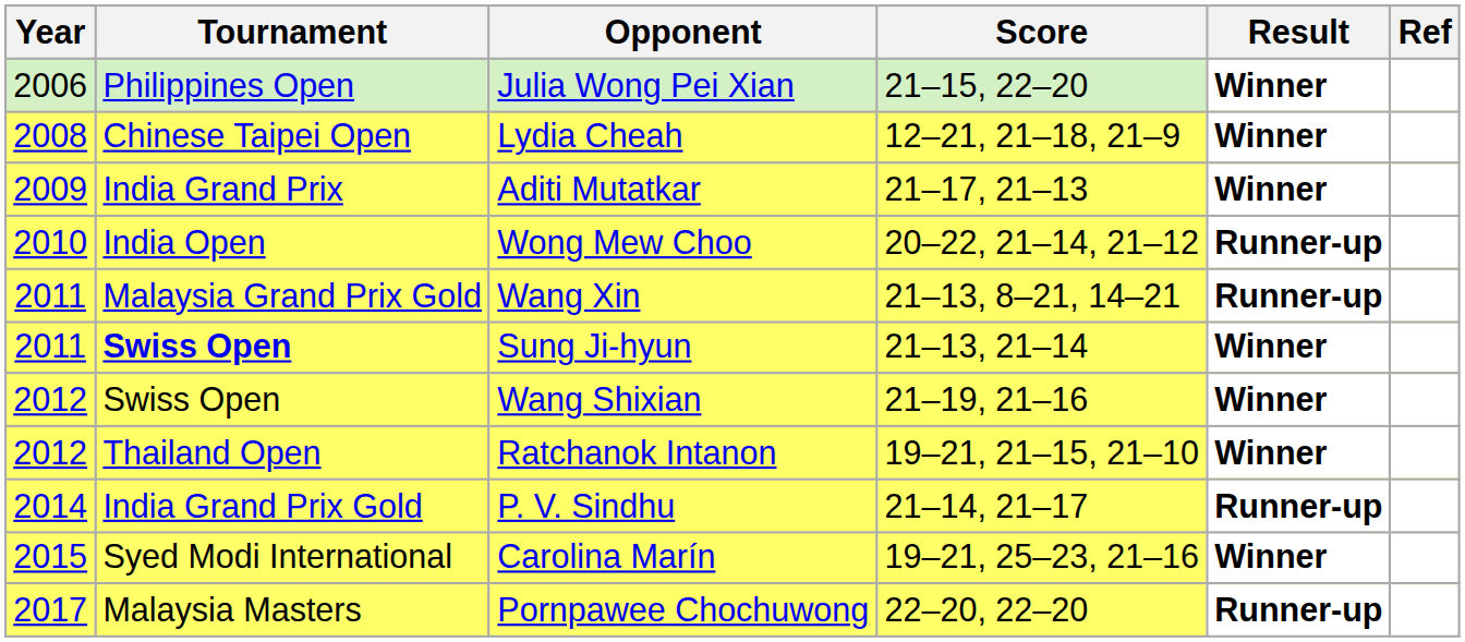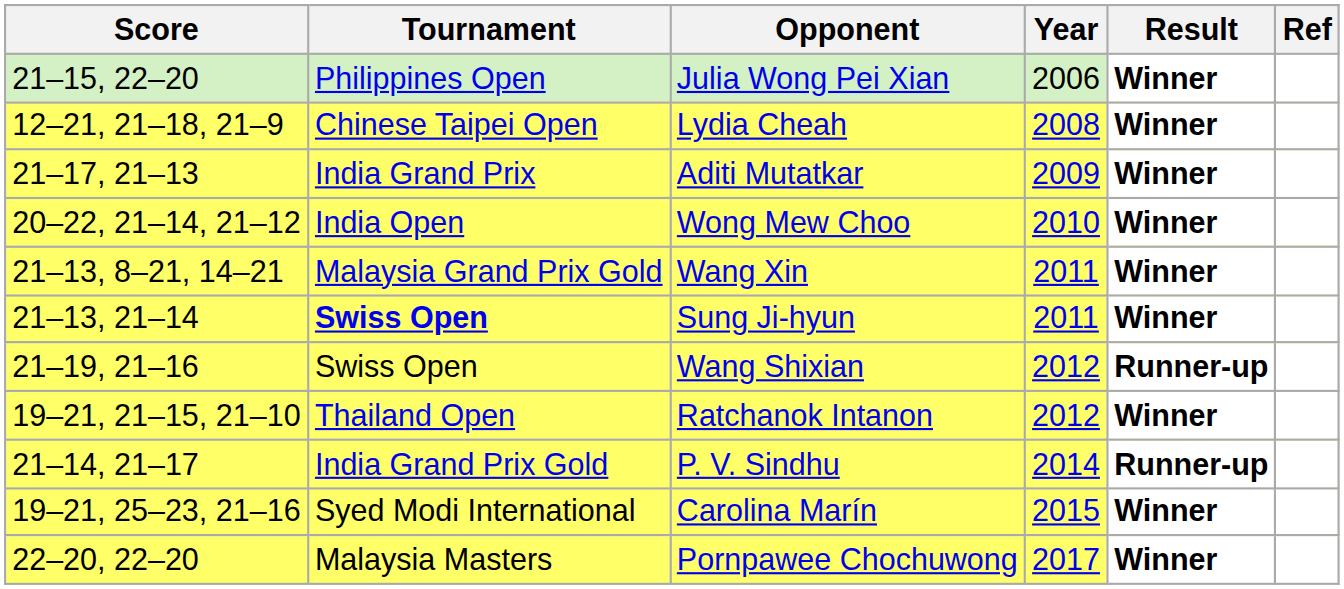columns swapped: Year <-> Score
Wong Mew Choo | Result: Runner-up -> Winner
Wang Xin | Result: Runner-up -> Winner
Wang Shixian | Result: Winner -> Runner-up
Pornpawee Chochuwong | Result: Runner-up -> Winner
